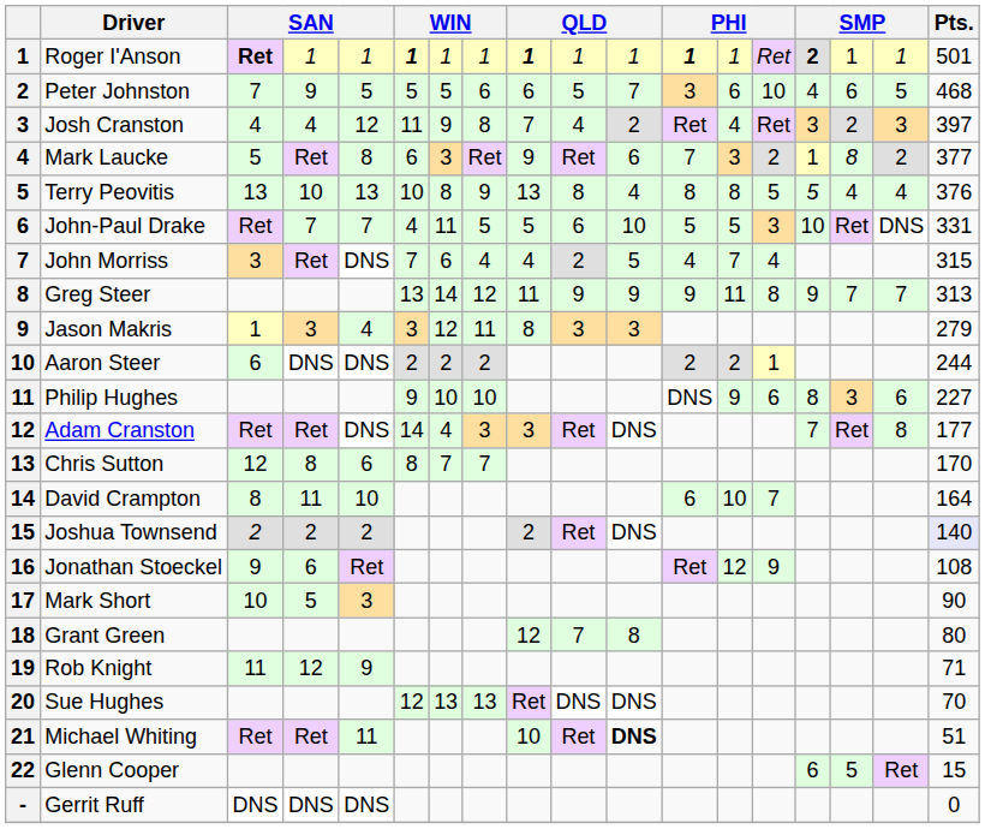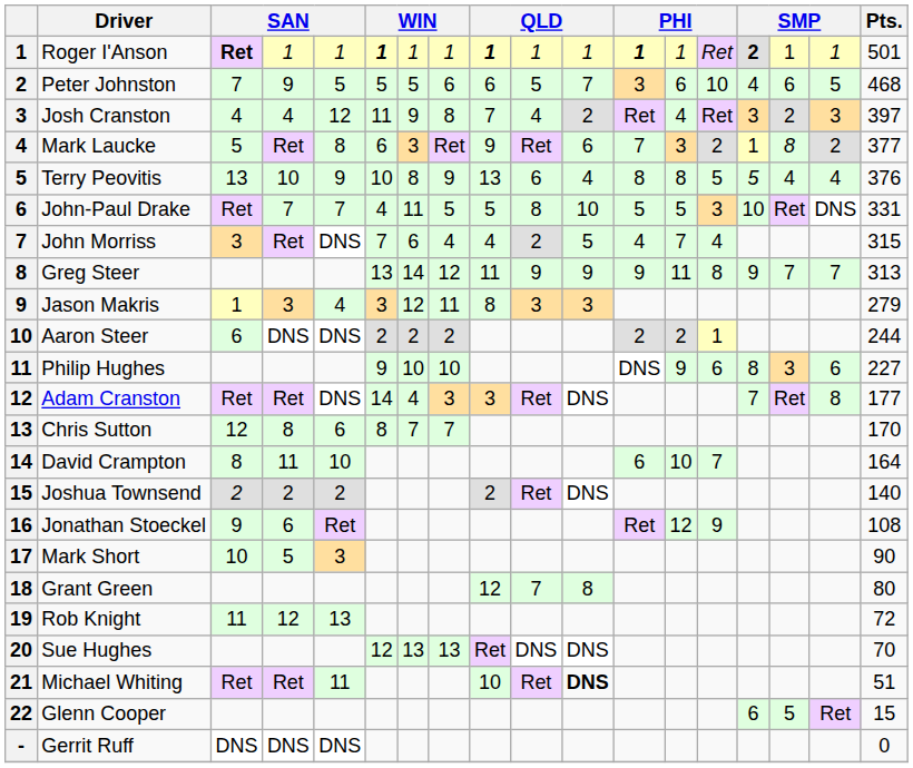Terry Peovitis | column 5: 13 -> 9
Terry Peovitis | column 10: 8 -> 6
John-Paul Drake | column 10: 6 -> 8
Joshua Townsend | Pts.: lavender background -> no background
Rob Knight | column 5: 9 -> 13
Rob Knight | Pts.: 71 -> 72
